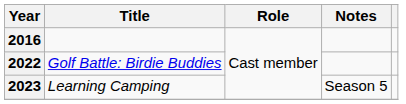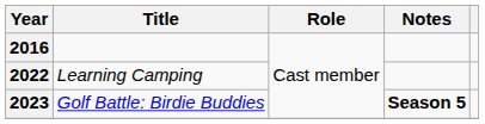2022 | Title: Golf Battle: Birdie Buddies -> Learning Camping
2023 | Title: Learning Camping -> Golf Battle: Birdie Buddies
2023 | Notes: normal -> bold
